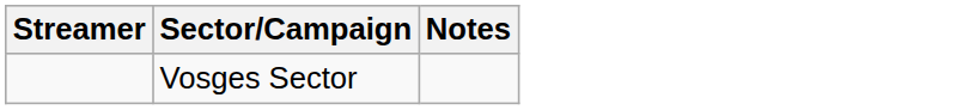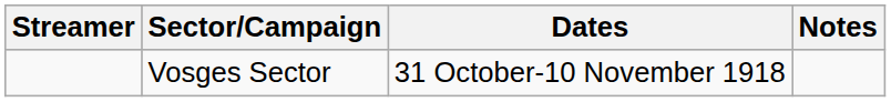+ column: Dates | 31 October-10 November 1918
